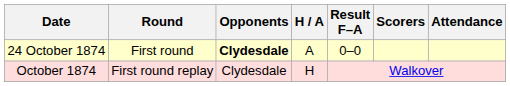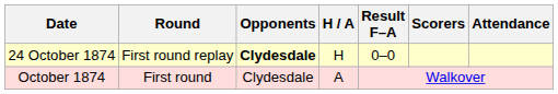24 October 1874 | Round: First round -> First round replay
24 October 1874 | H / A: A -> H
October 1874 | Round: First round replay -> First round
October 1874 | H / A: H -> A
